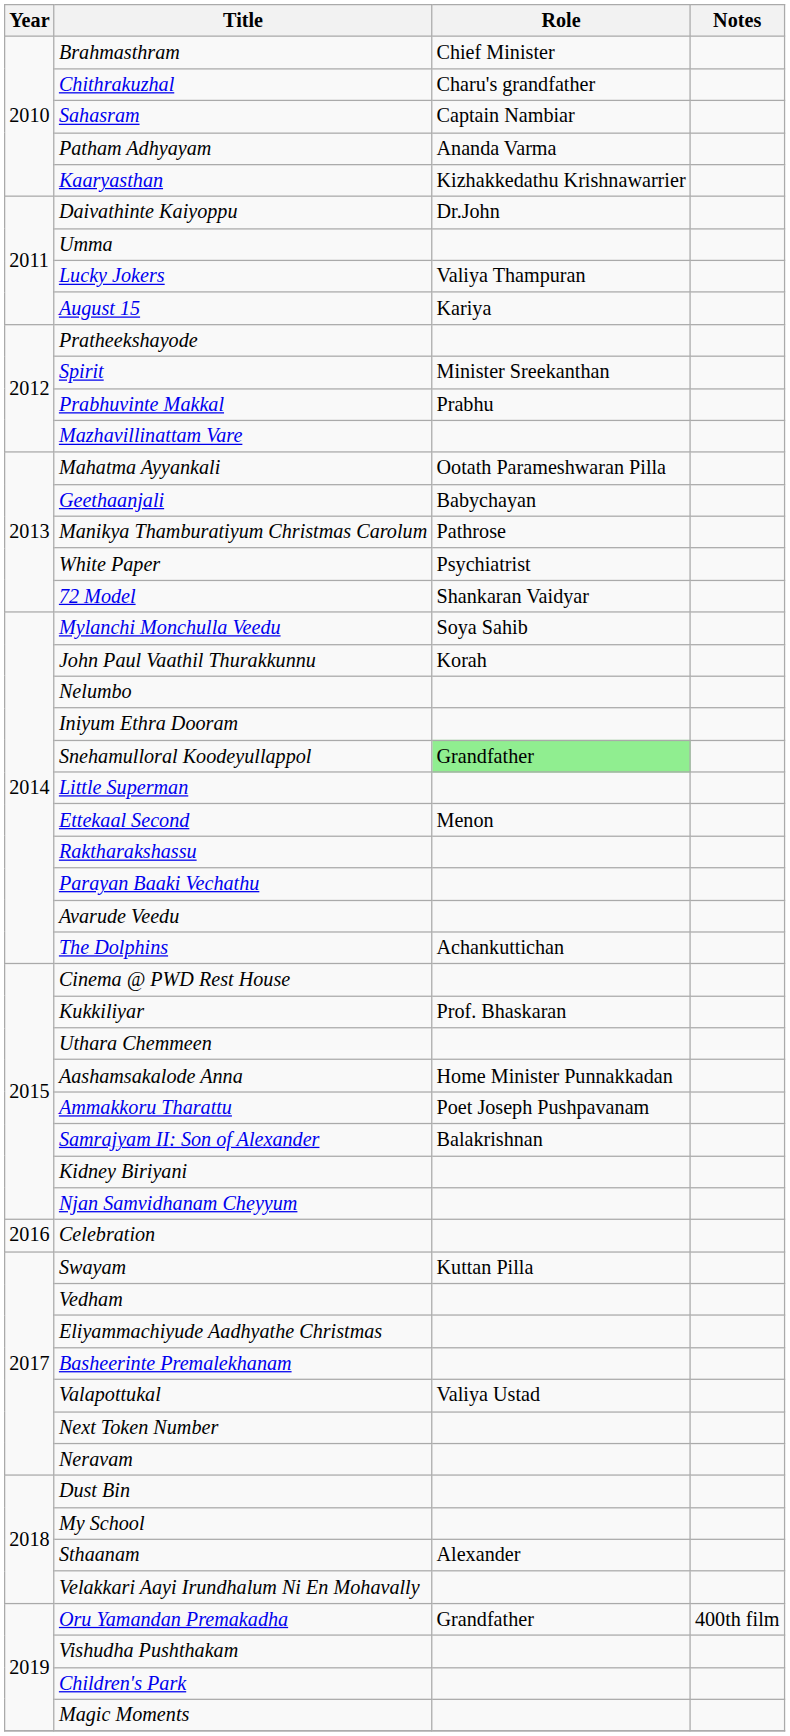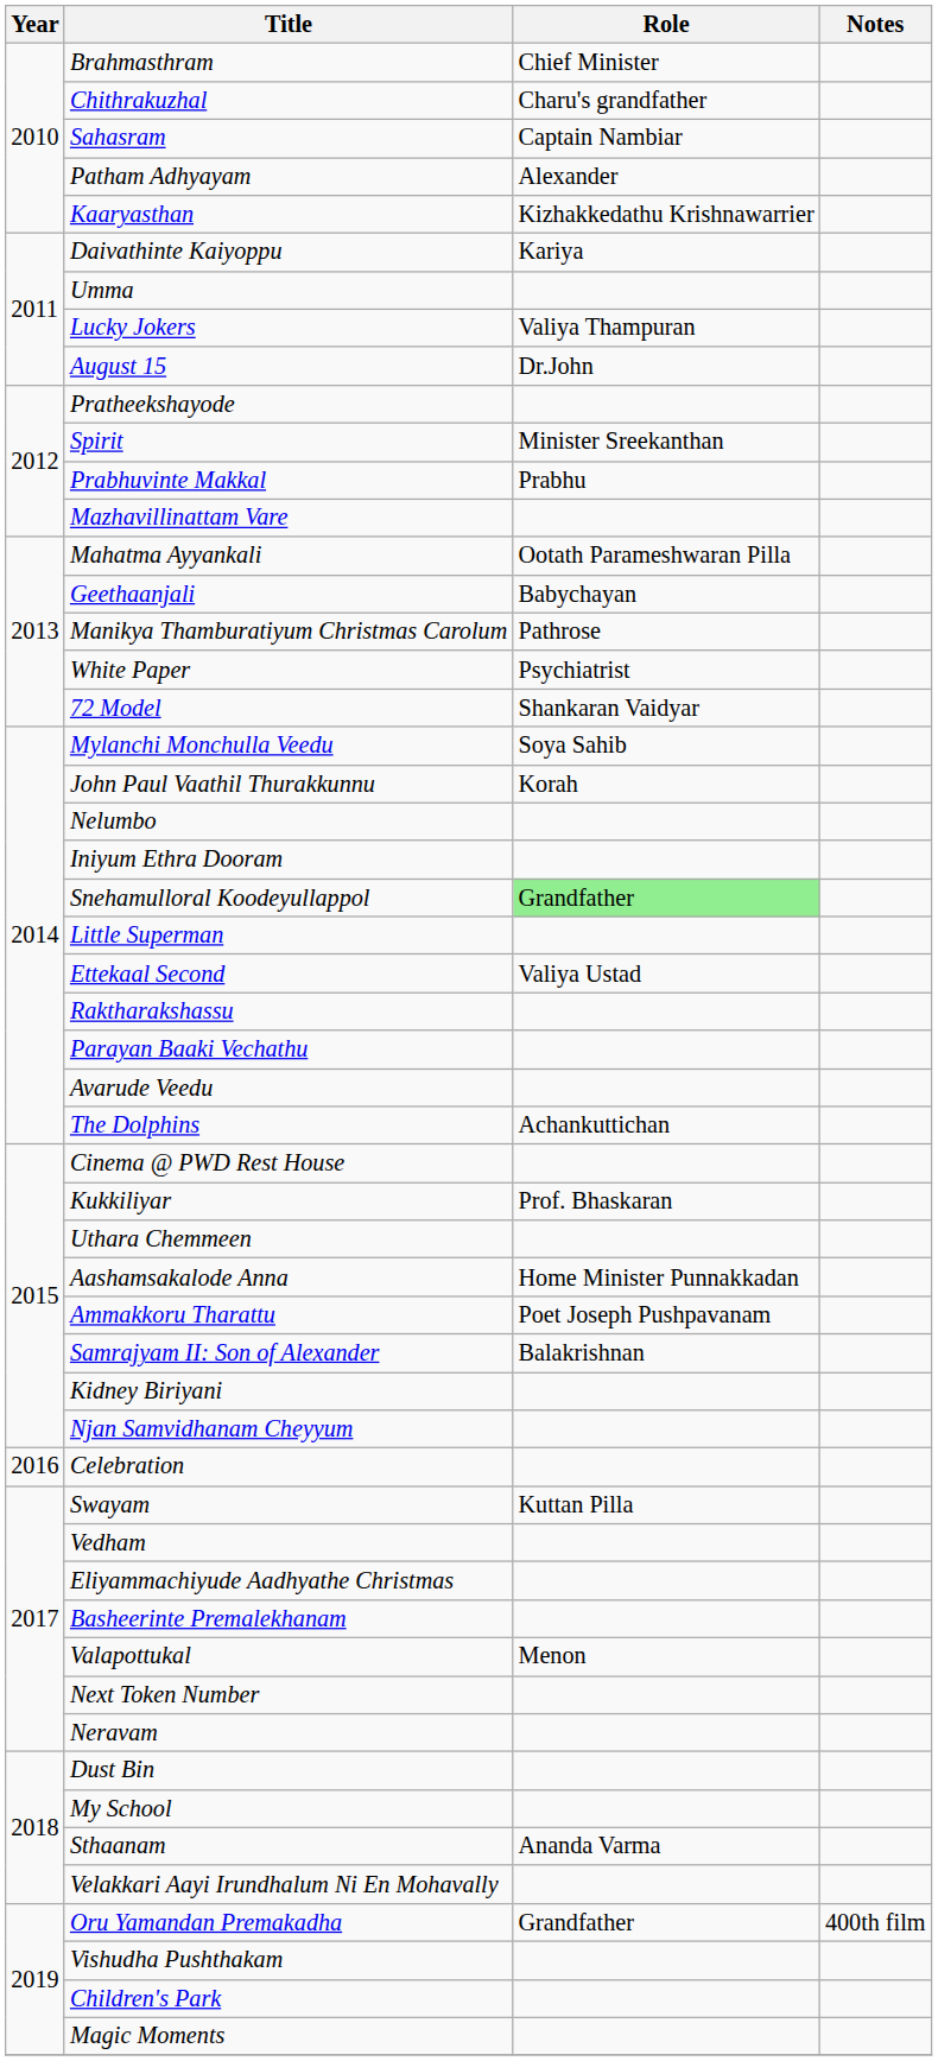Patham Adhyayam | Role: Ananda Varma -> Alexander
Daivathinte Kaiyoppu | Role: Dr.John -> Kariya
August 15 | Role: Kariya -> Dr.John
Ettekaal Second | Role: Menon -> Valiya Ustad
Valapottukal | Role: Valiya Ustad -> Menon
Sthaanam | Role: Alexander -> Ananda Varma
